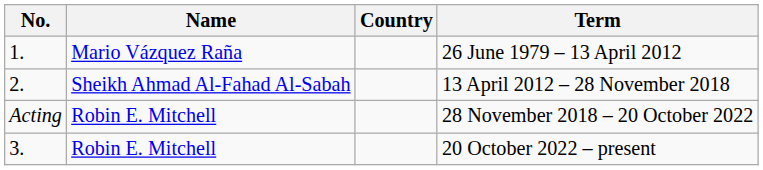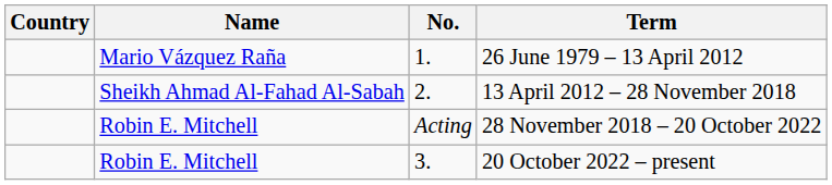columns swapped: No. <-> Country
